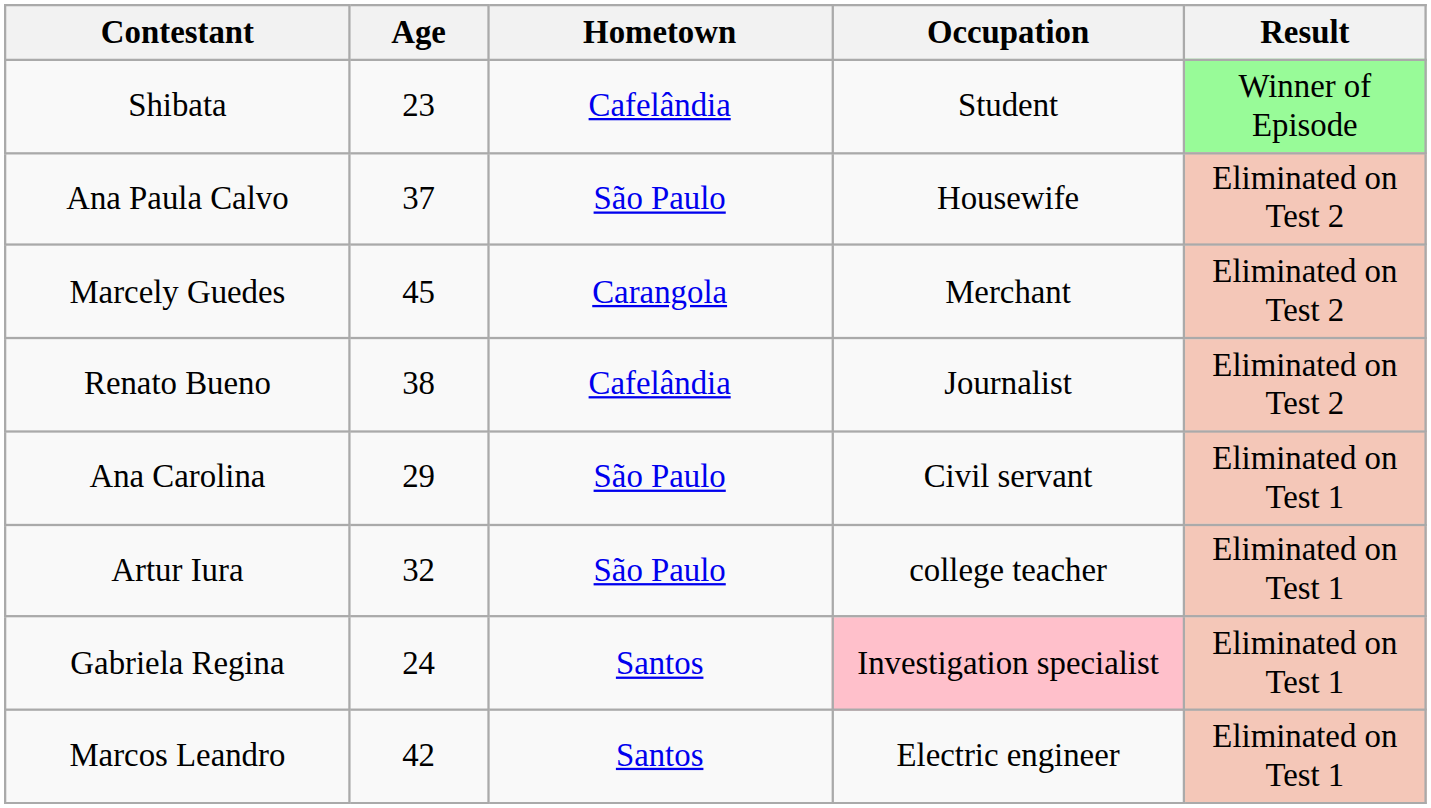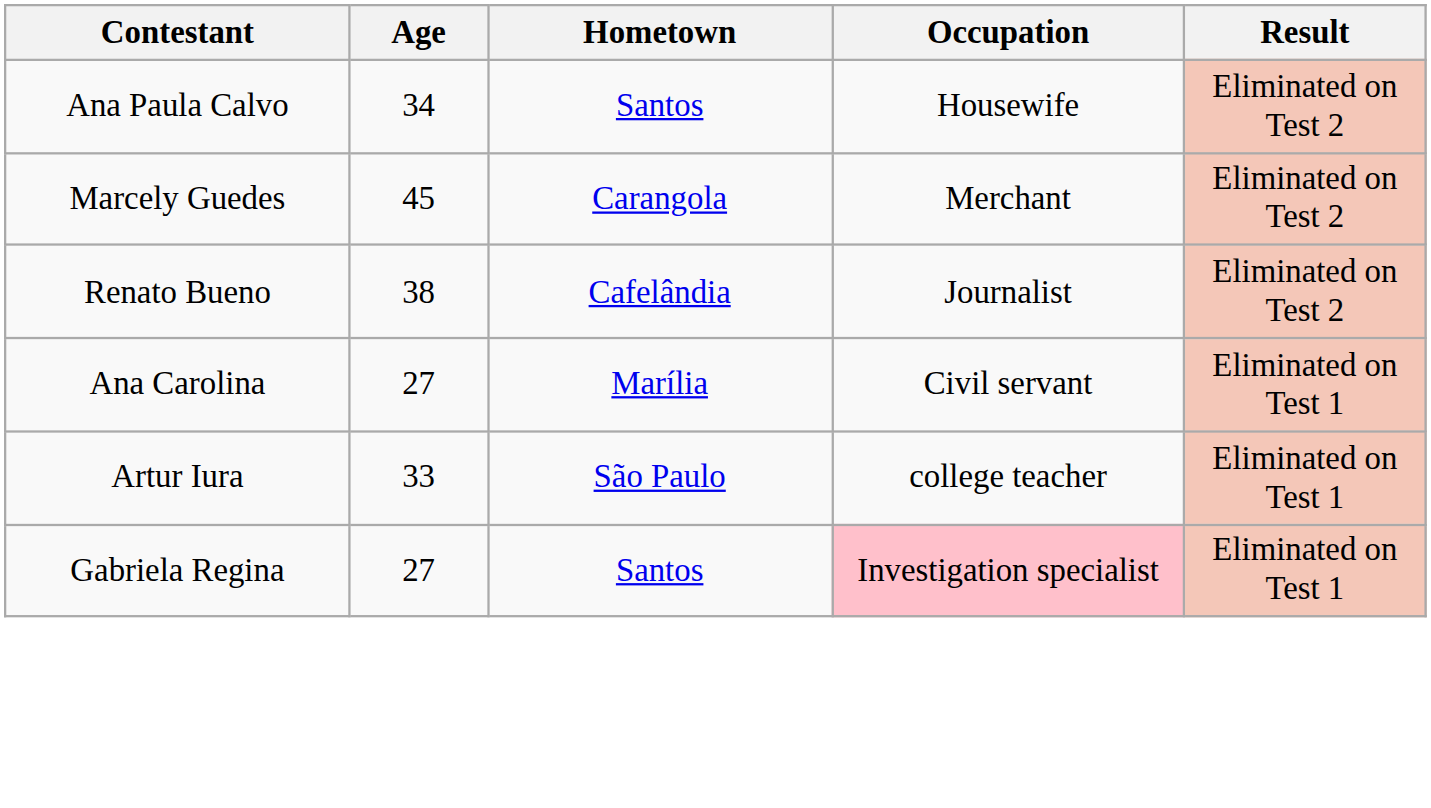- row: Shibata | 23 | Cafelândia | Student | Winner of Episode
Ana Paula Calvo | Age: 37 -> 34
Ana Paula Calvo | Hometown: São Paulo -> Santos
Ana Carolina | Age: 29 -> 27
Ana Carolina | Hometown: São Paulo -> Marília
Artur Iura | Age: 32 -> 33
Gabriela Regina | Age: 24 -> 27
- row: Marcos Leandro | 42 | Santos | Electric engineer | Eliminated on Test 1
